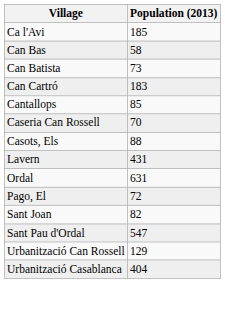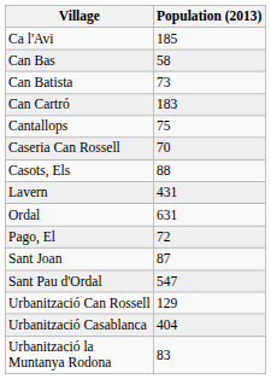Cantallops | Population (2013): 85 -> 75
Sant Joan | Population (2013): 82 -> 87
+ row: Urbanització la Muntanya Rodona | 83
